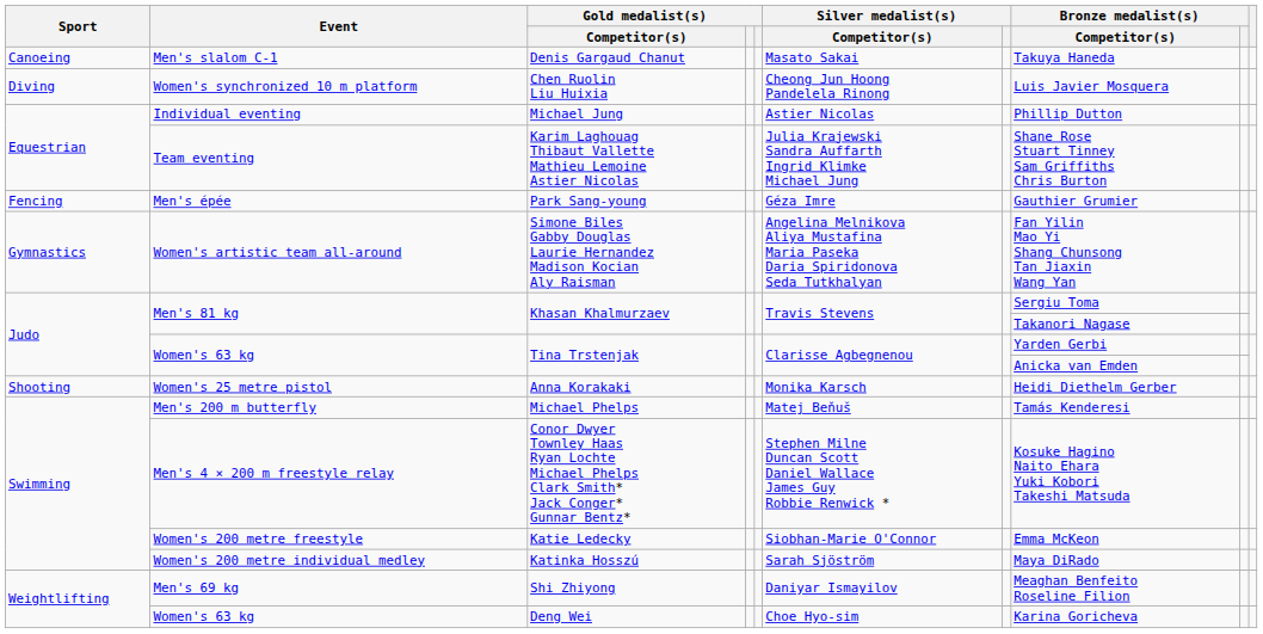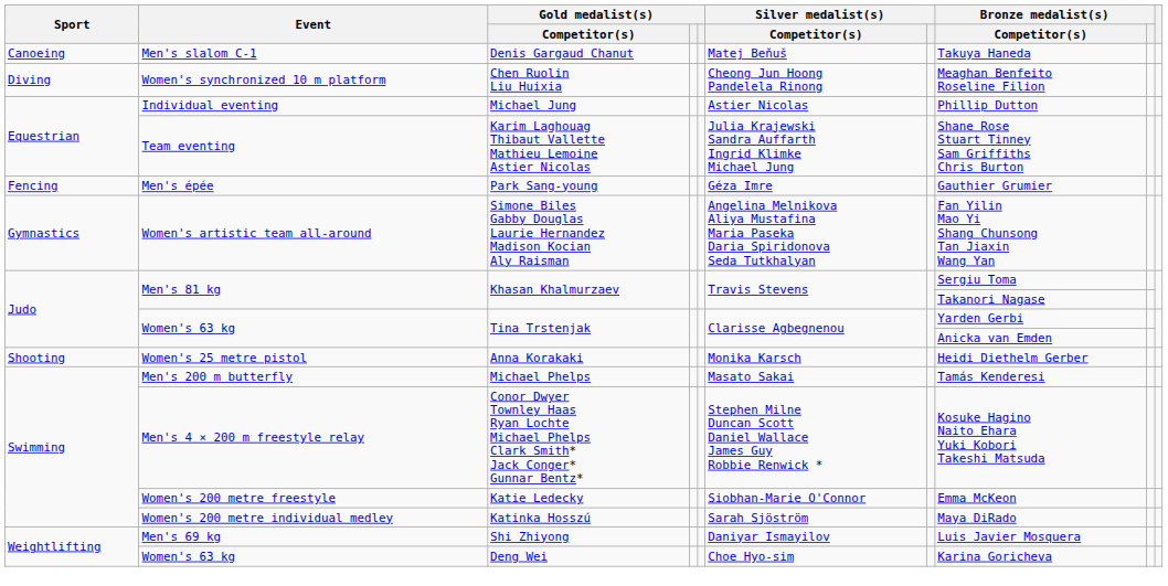Denis Gargaud Chanut | Silver medalist(s) / Competitor(s): Masato Sakai -> Matej Beňuš
Chen Ruolin Liu Huixia | Bronze medalist(s) / Competitor(s): Luis Javier Mosquera -> Meaghan Benfeito Roseline Filion
Michael Phelps | Silver medalist(s) / Competitor(s): Matej Beňuš -> Masato Sakai
Shi Zhiyong | Bronze medalist(s) / Competitor(s): Meaghan Benfeito Roseline Filion -> Luis Javier Mosquera
